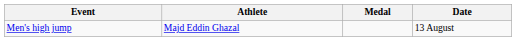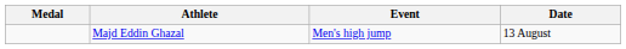columns swapped: Medal <-> Event
